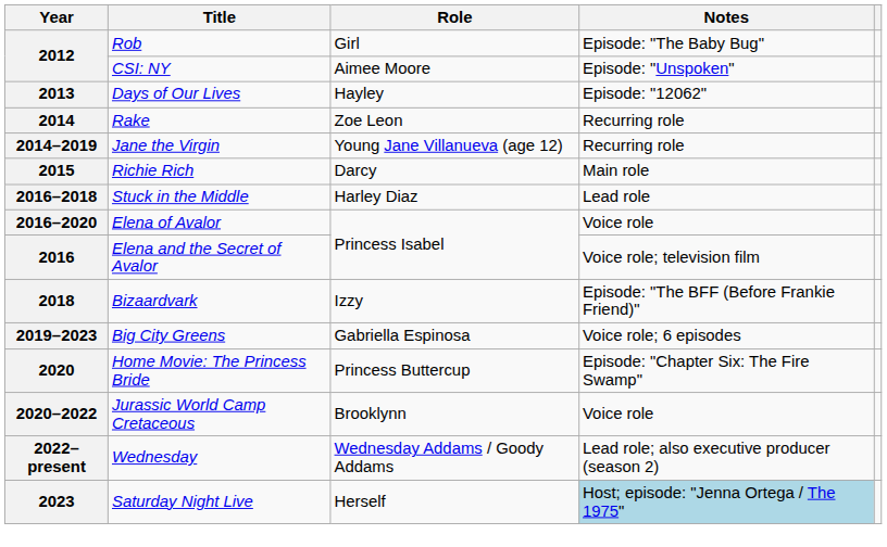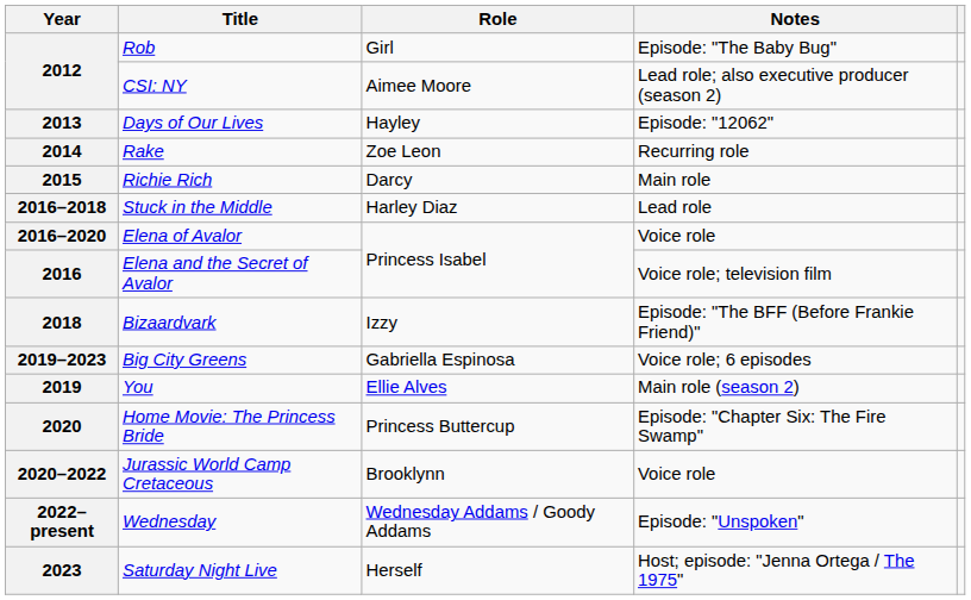2012 / CSI: NY | Notes: Episode: "Unspoken" -> Lead role; also executive producer (season 2)
- row: 2014–2019 | Jane the Virgin | Young Jane Villanueva (age 12) | Recurring role
+ row: 2019 | You | Ellie Alves | Main role (season 2)
2022–present | Notes: Lead role; also executive producer (season 2) -> Episode: "Unspoken"
2023 | Notes: lightblue background -> no background
